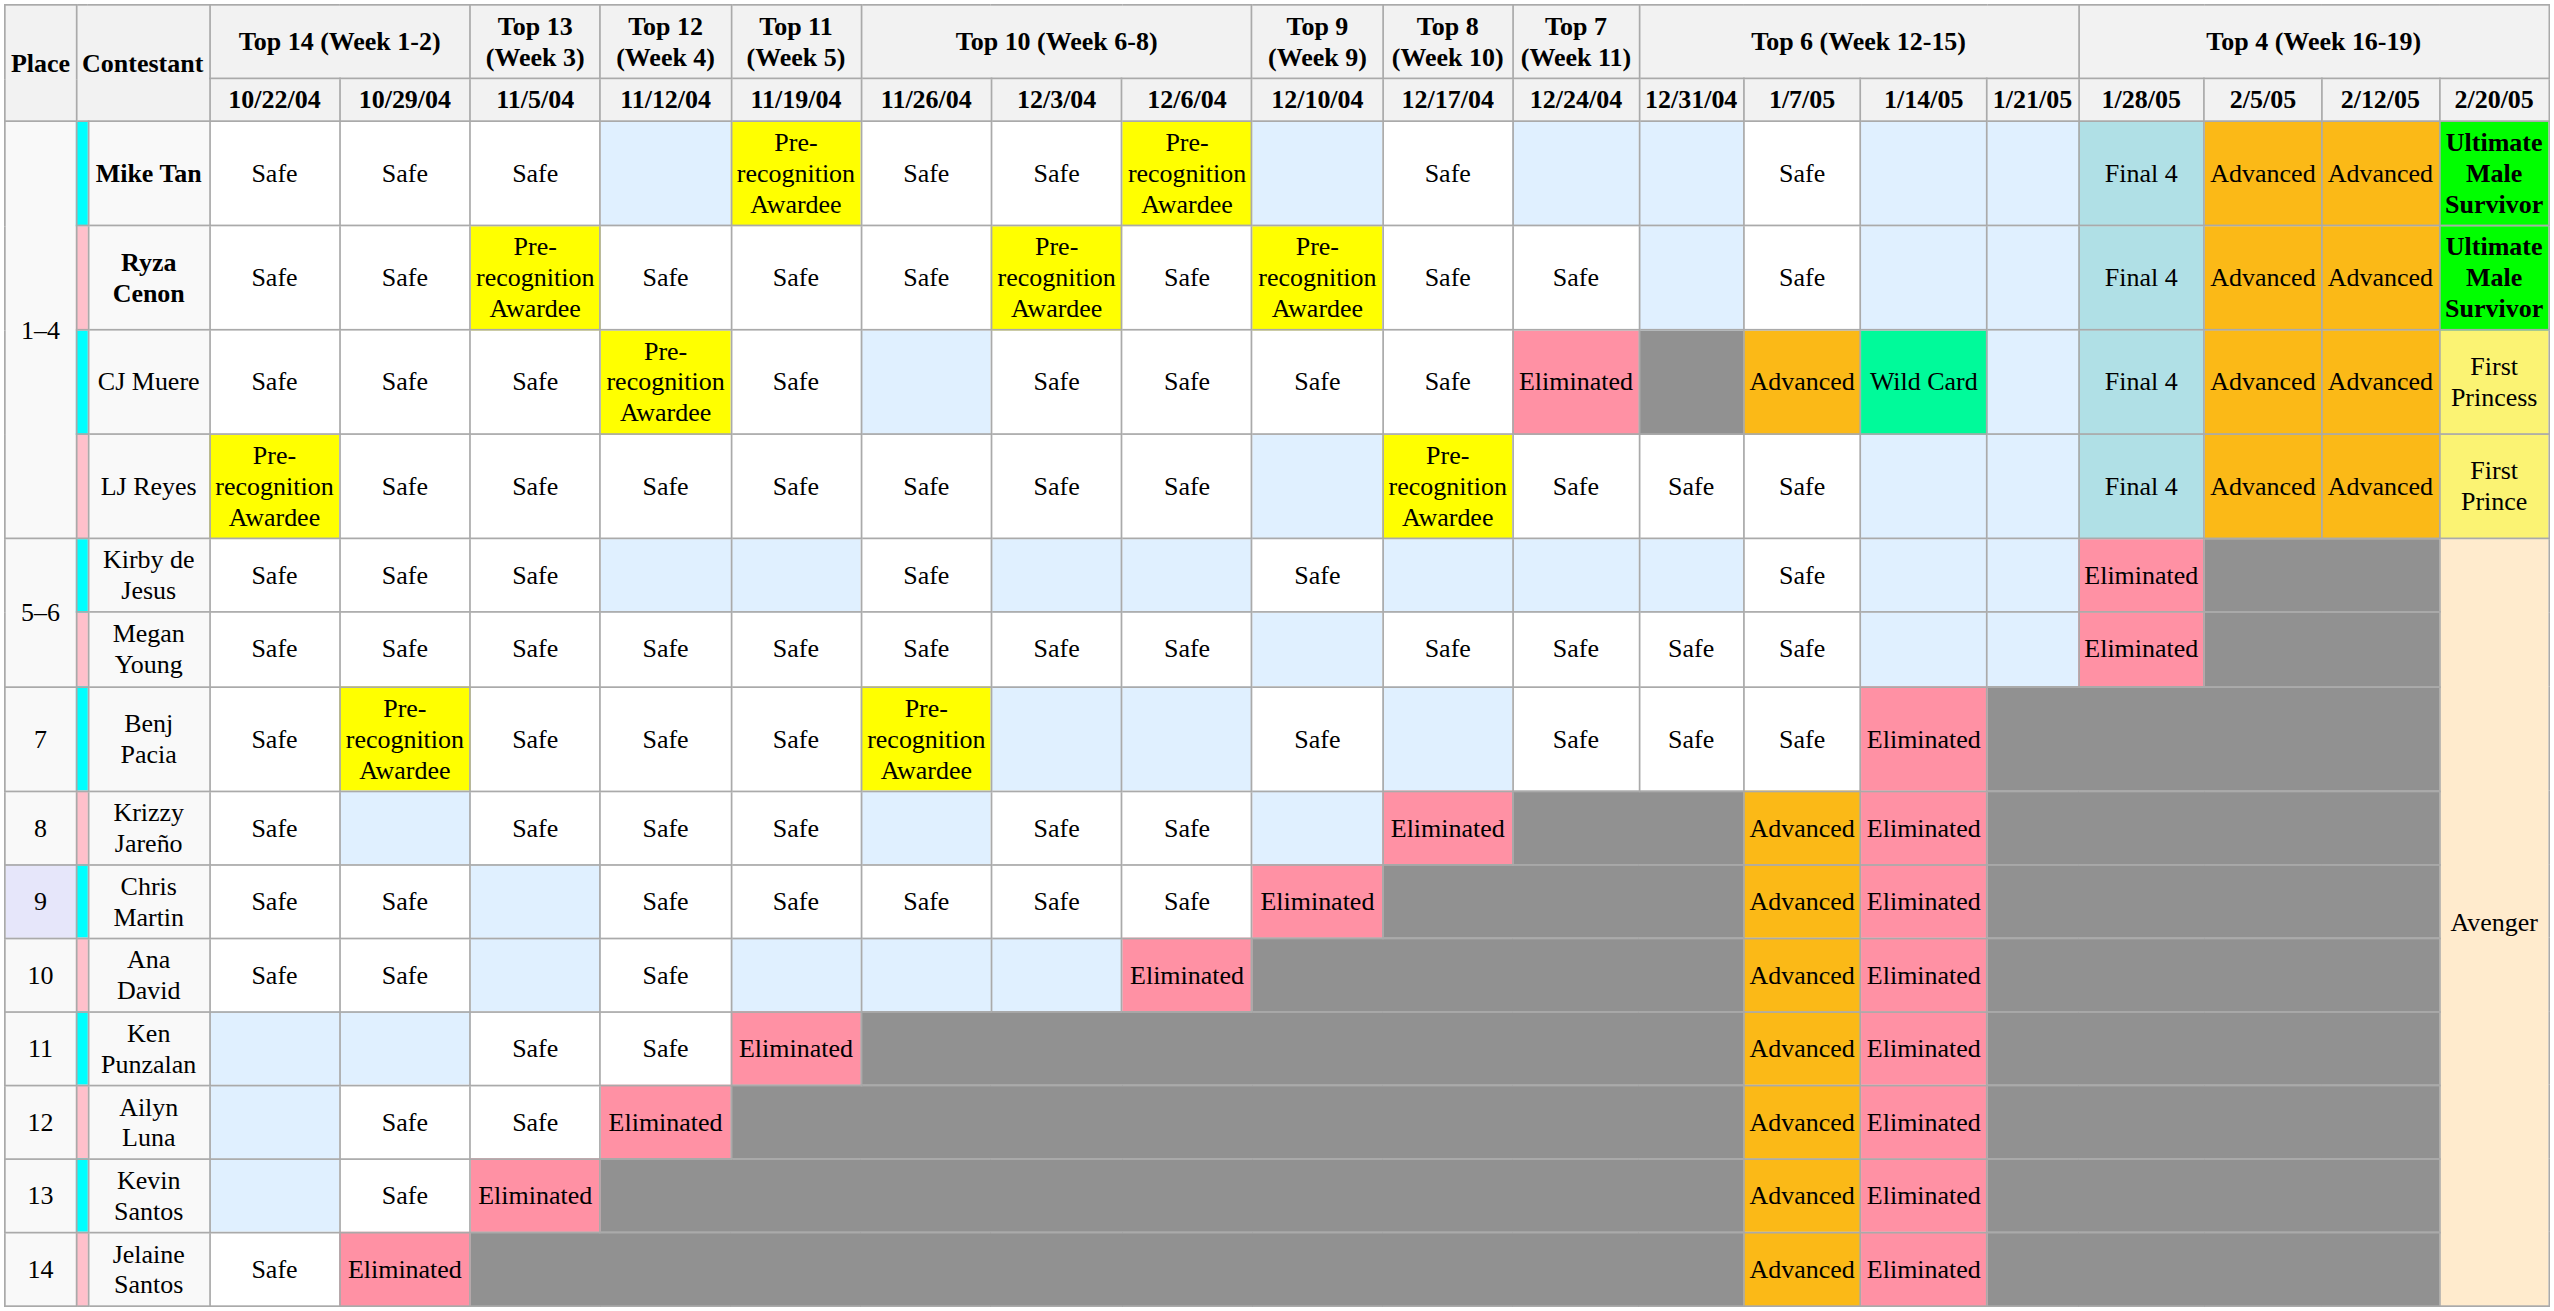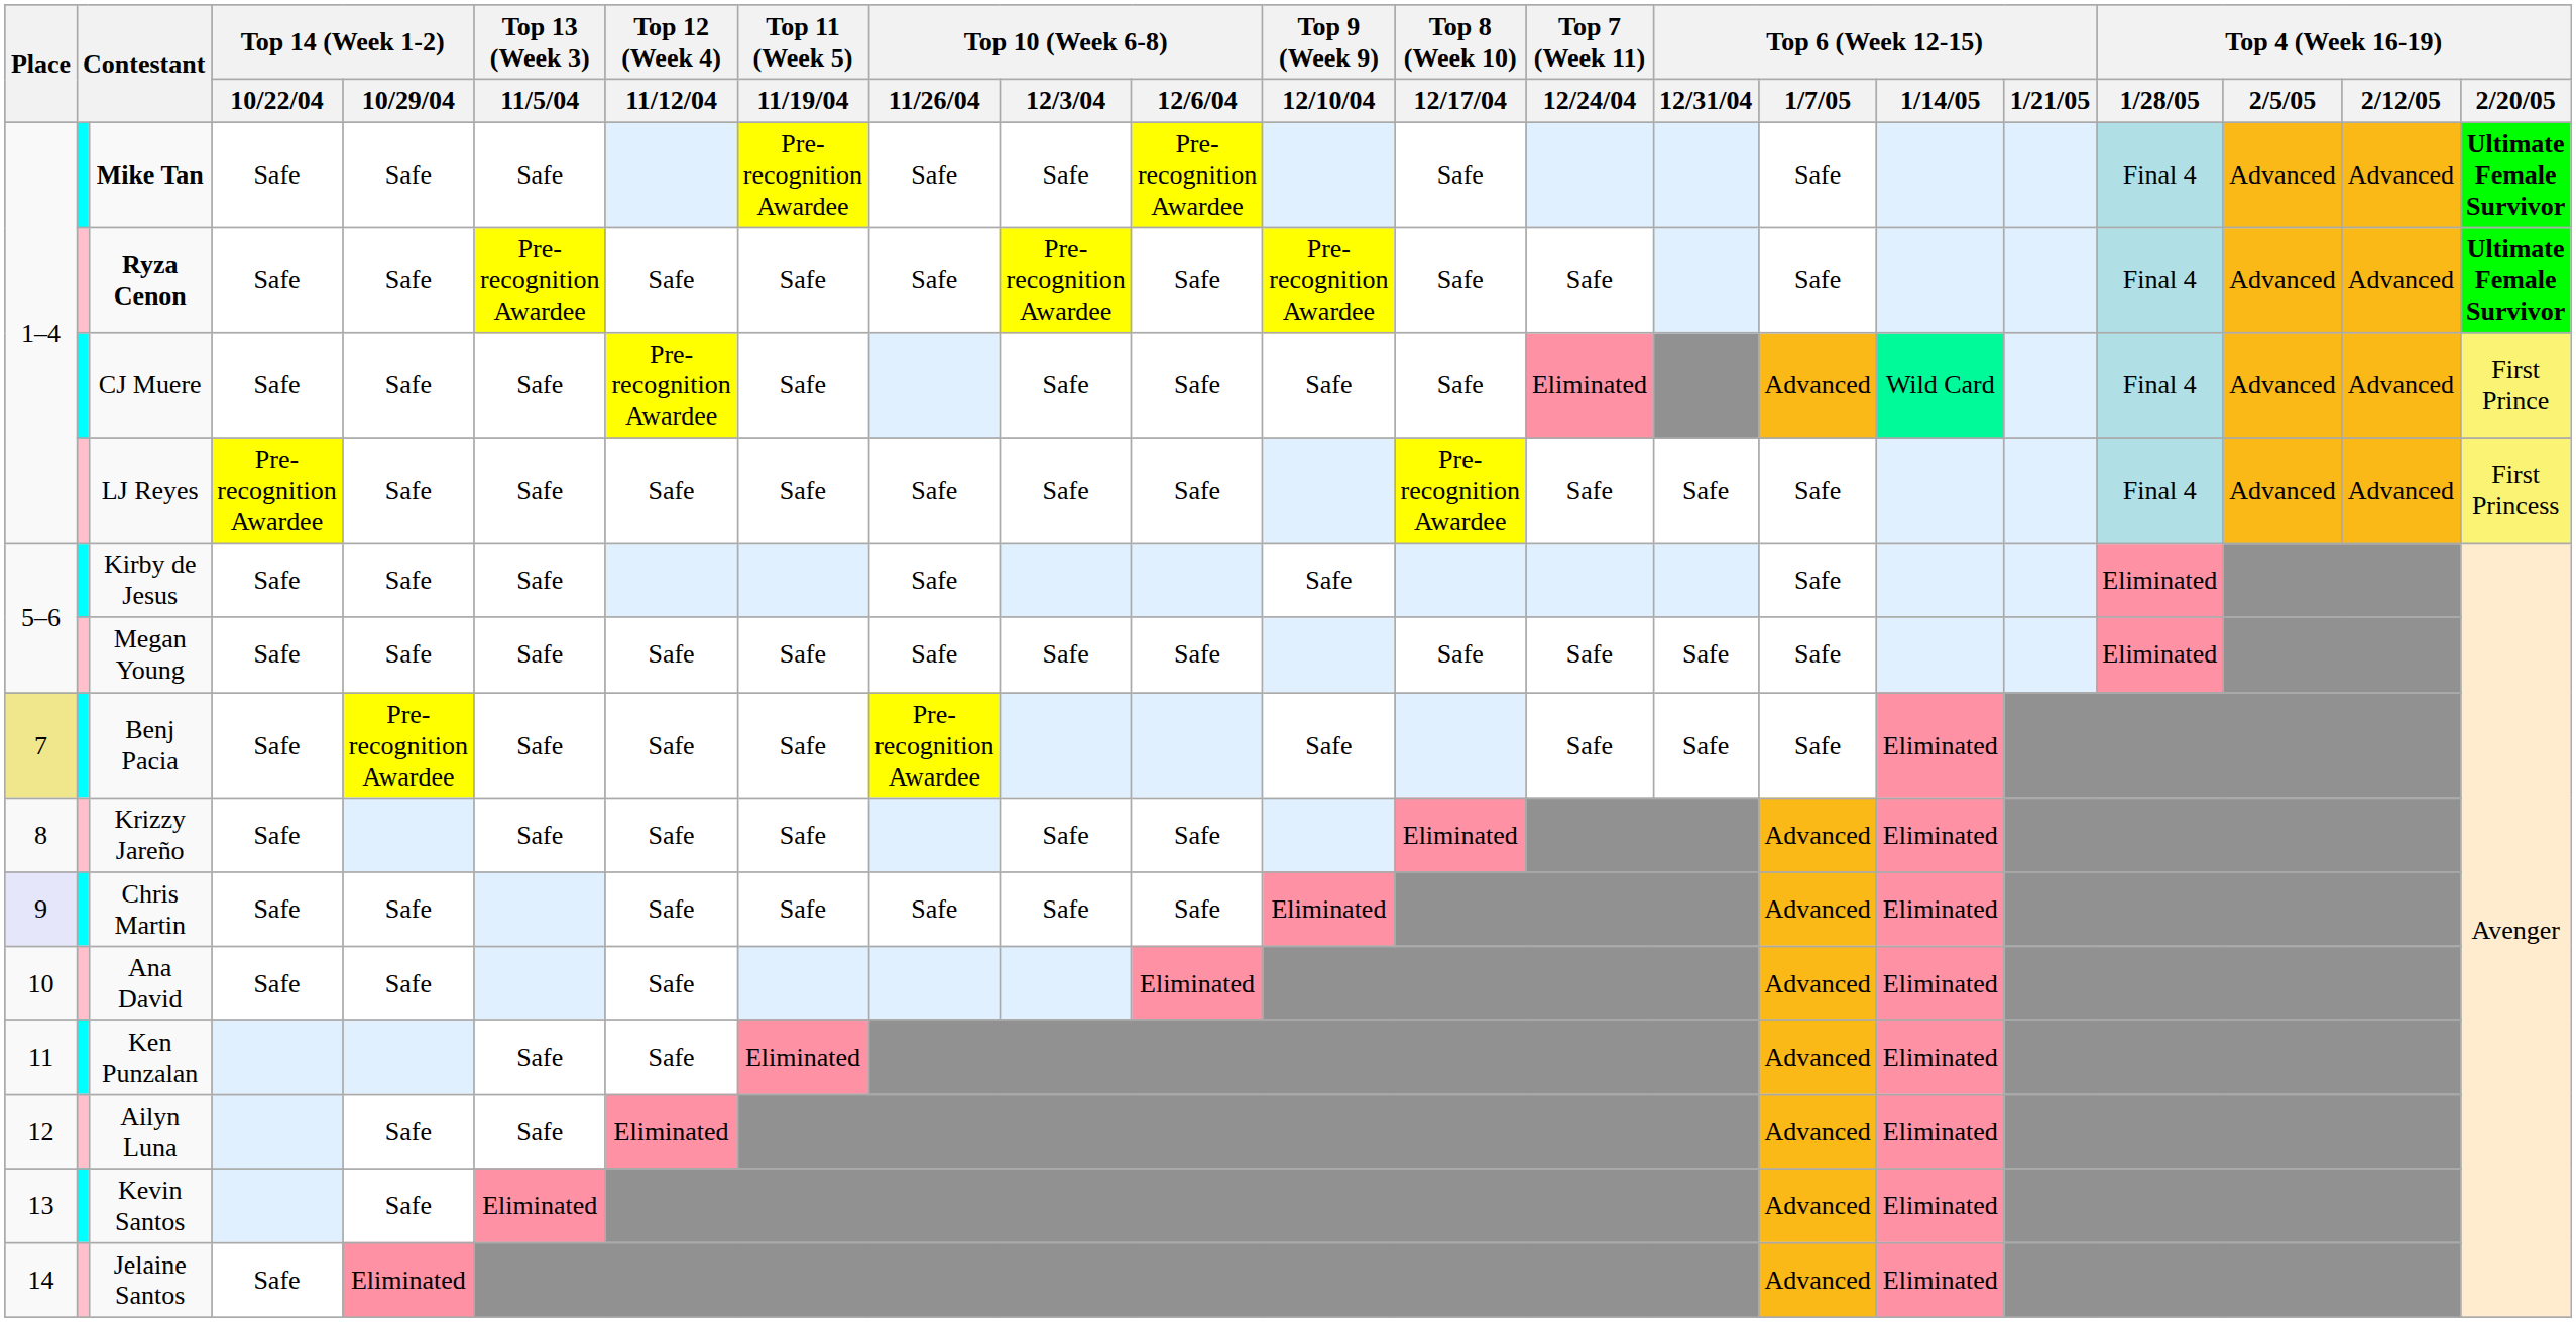Mike Tan | Top 4 (Week 16-19) / 2/20/05: Ultimate Male Survivor -> Ultimate Female Survivor
Ryza Cenon | Top 4 (Week 16-19) / 2/20/05: Ultimate Male Survivor -> Ultimate Female Survivor
CJ Muere | Top 4 (Week 16-19) / 2/20/05: First Princess -> First Prince
LJ Reyes | Top 4 (Week 16-19) / 2/20/05: First Prince -> First Princess
Benj Pacia | Place: no background -> khaki background
